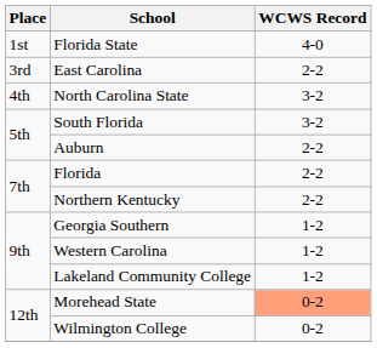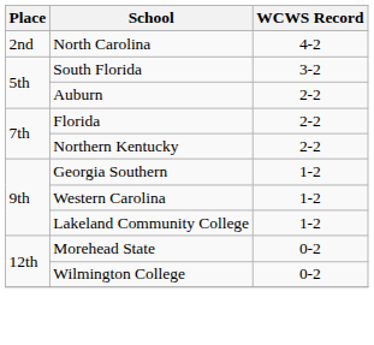- row: 1st | Florida State | 4-0
+ row: 2nd | North Carolina | 4-2
- row: 3rd | East Carolina | 2-2
- row: 4th | North Carolina State | 3-2
Morehead State | WCWS Record: lightsalmon background -> no background
